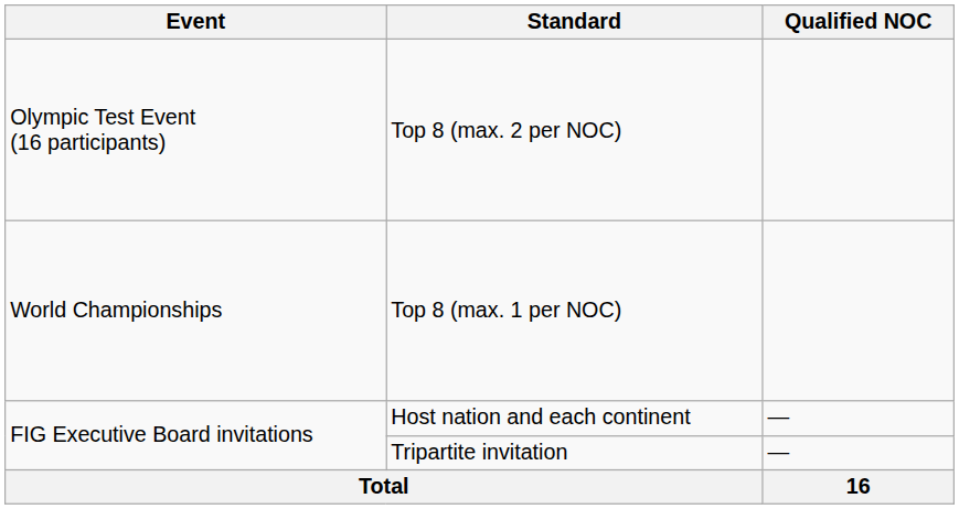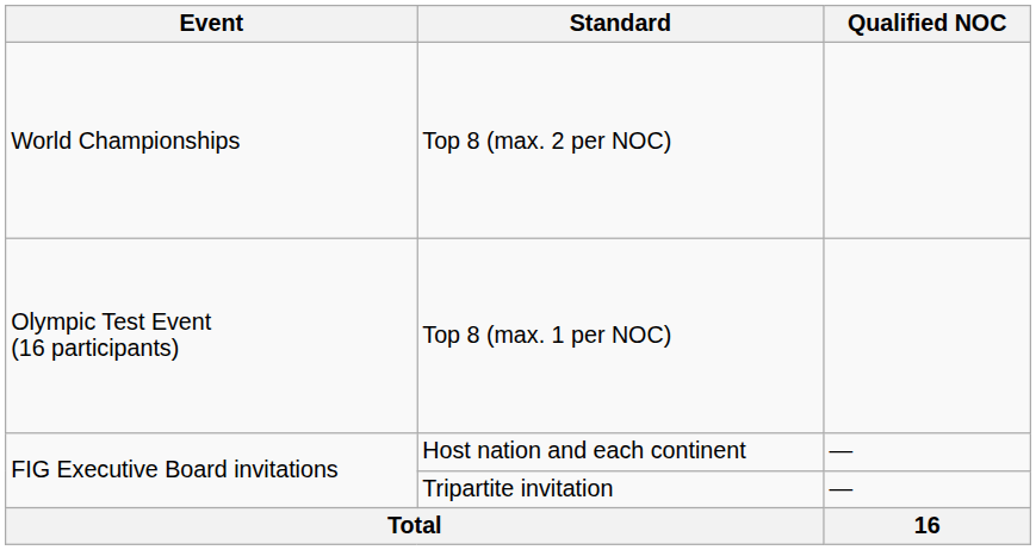Top 8 (max. 2 per NOC) | Event: Olympic Test Event (16 participants) -> World Championships
Top 8 (max. 1 per NOC) | Event: World Championships -> Olympic Test Event (16 participants)
